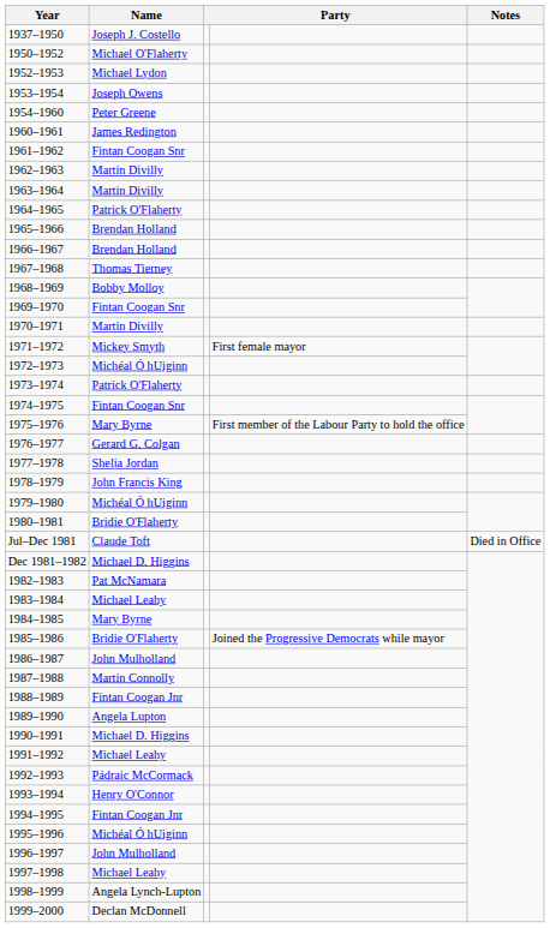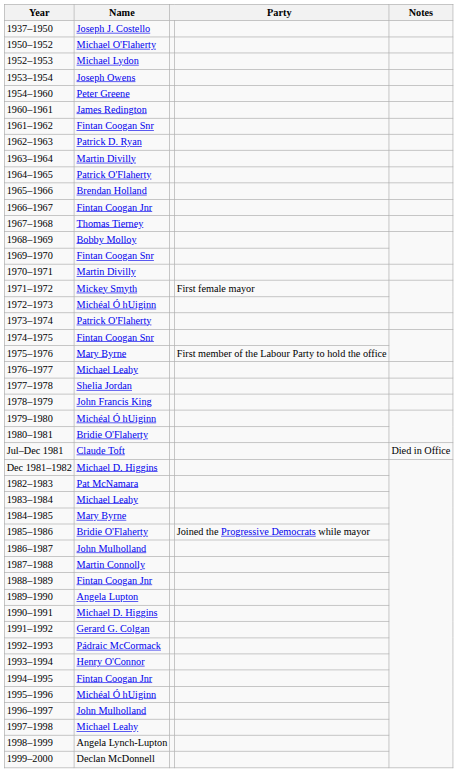1962–1963 | Name: Martin Divilly -> Patrick D. Ryan
1966–1967 | Name: Brendan Holland -> Fintan Coogan Jnr
1976–1977 | Name: Gerard G. Colgan -> Michael Leahy
1991–1992 | Name: Michael Leahy -> Gerard G. Colgan
